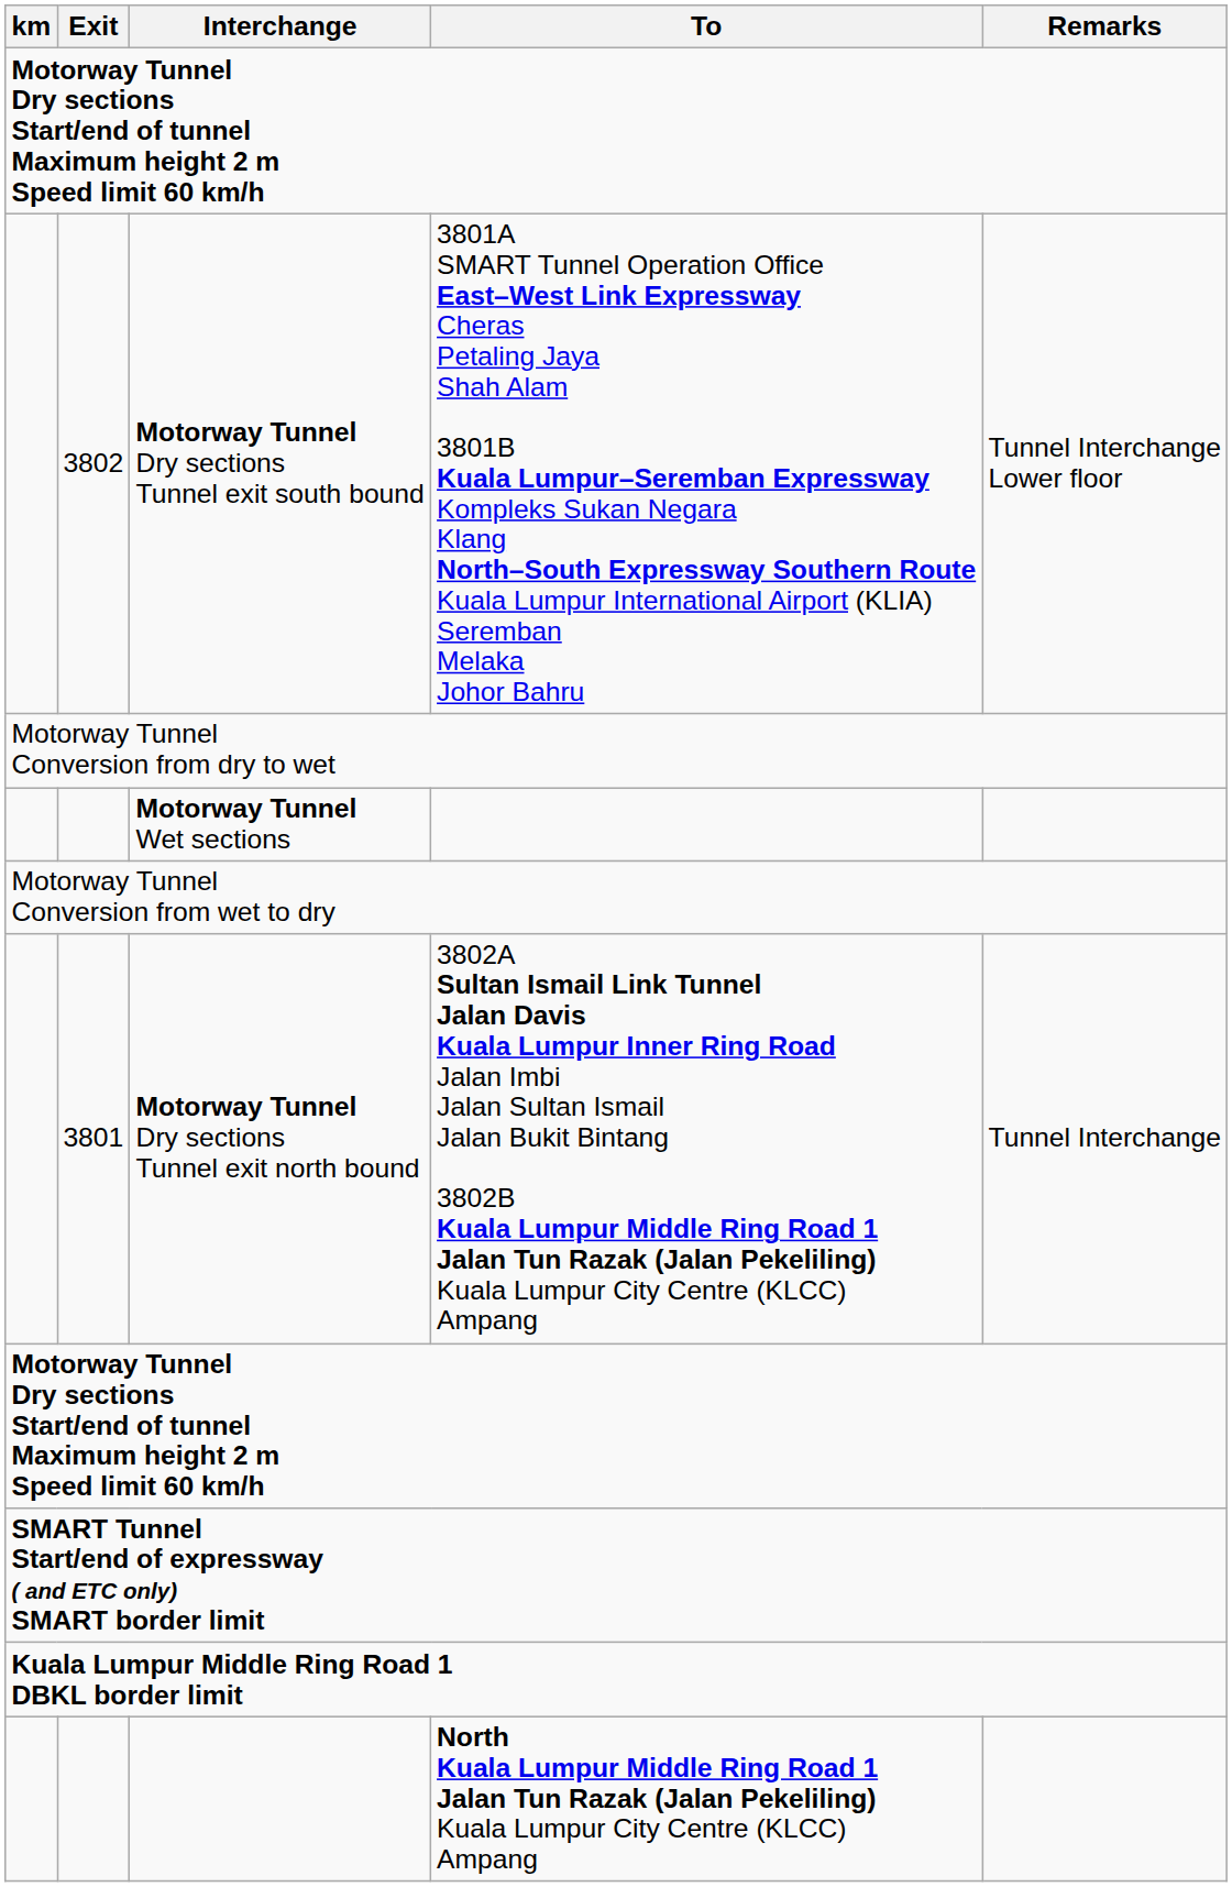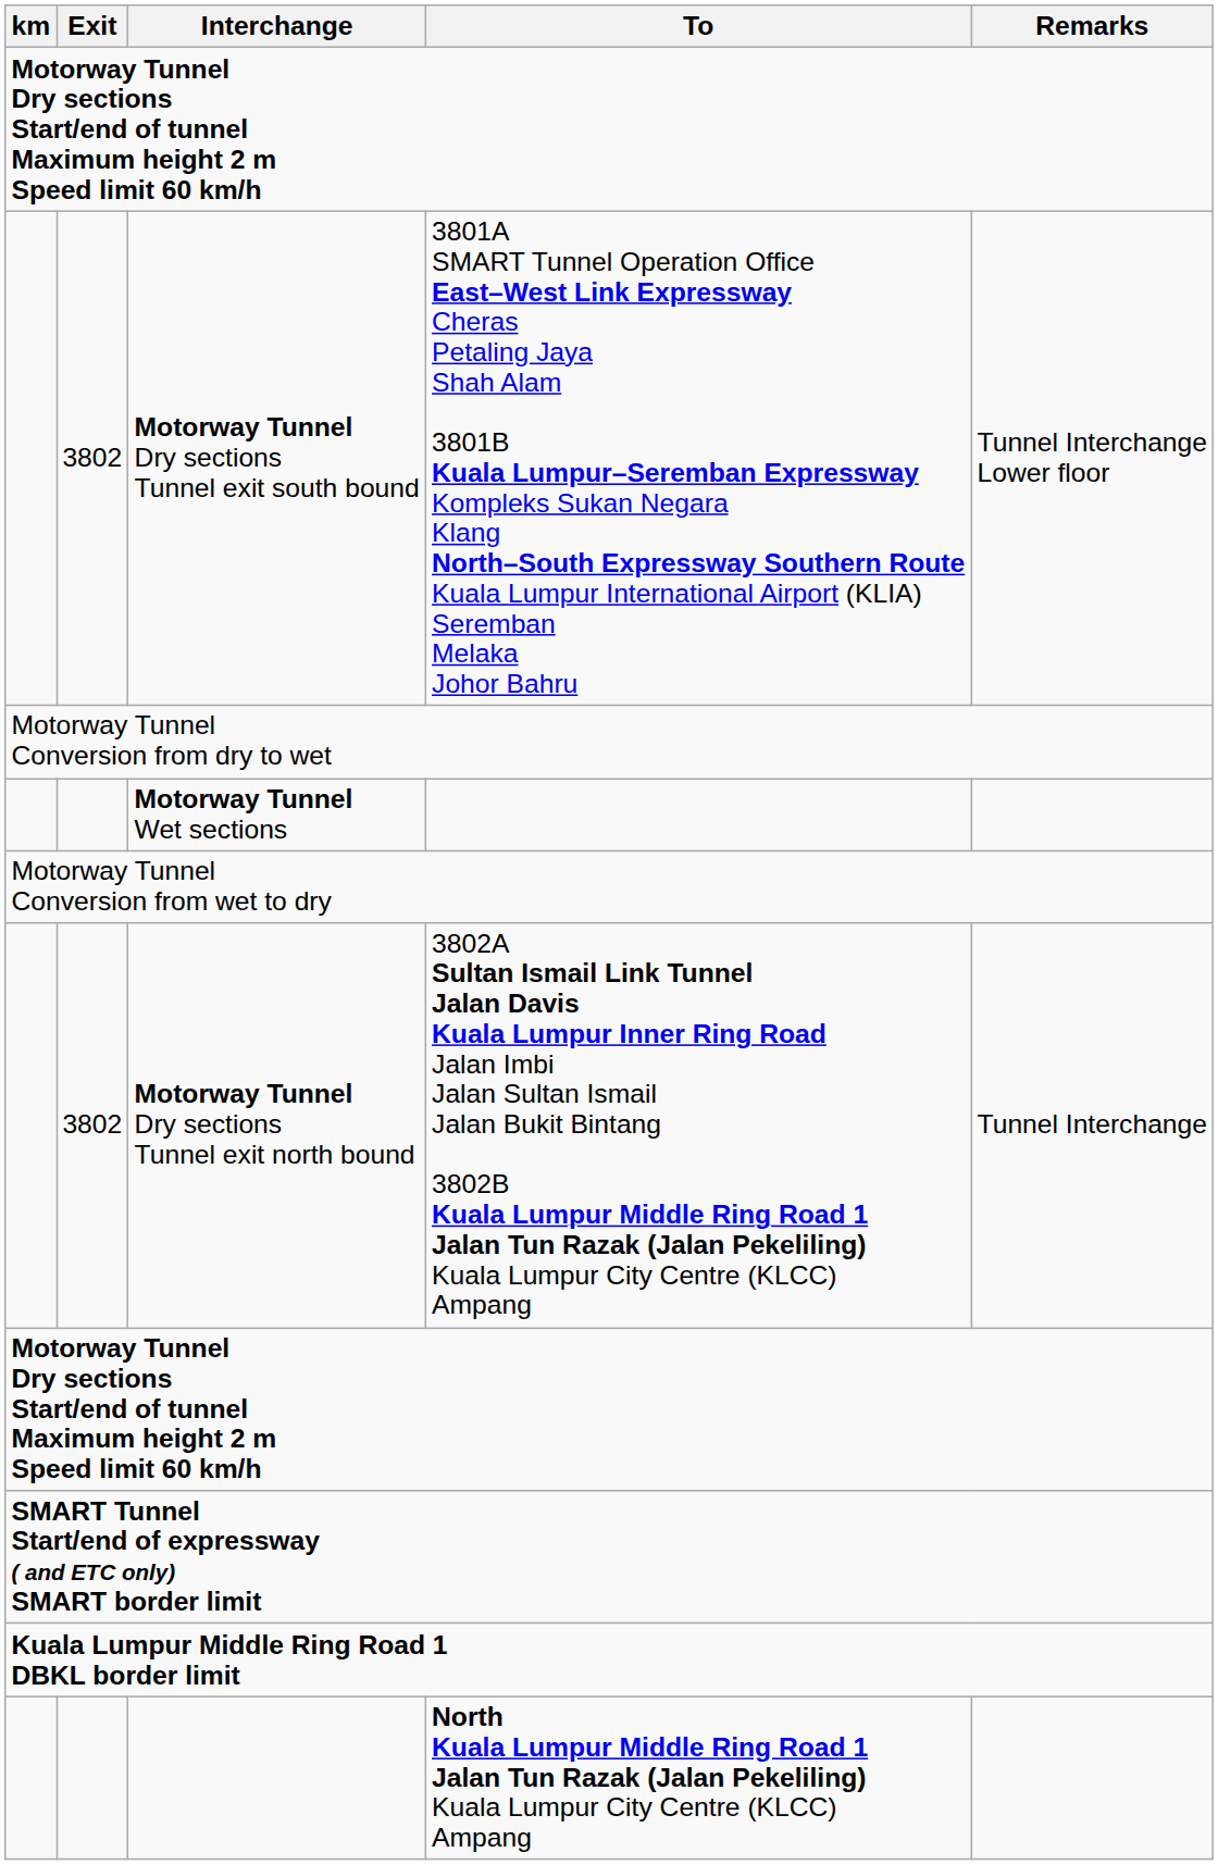Motorway Tunnel Dry sections Tunnel exit north bound | Exit: 3801 -> 3802
